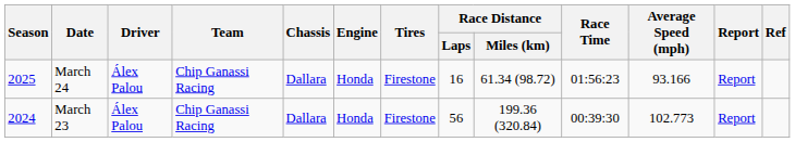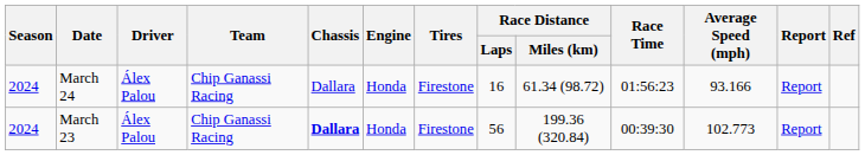March 24 | Season: 2025 -> 2024
March 23 | Chassis: normal -> bold
